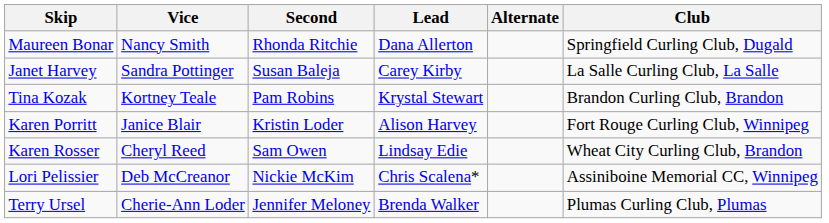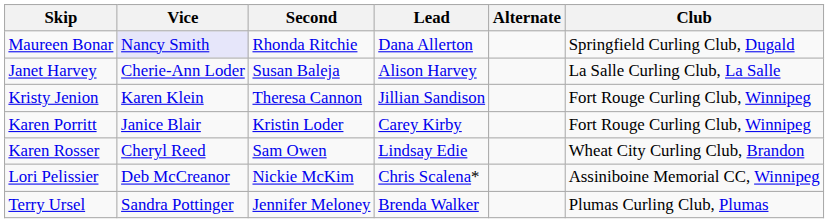Maureen Bonar | Vice: no background -> lavender background
Janet Harvey | Vice: Sandra Pottinger -> Cherie-Ann Loder
Janet Harvey | Lead: Carey Kirby -> Alison Harvey
+ row: Kristy Jenion | Karen Klein | Theresa Cannon | Jillian Sandison | Fort Rouge Curling Club, Winnipeg
- row: Tina Kozak | Kortney Teale | Pam Robins | Krystal Stewart | Brandon Curling Club, Brandon
Karen Porritt | Lead: Alison Harvey -> Carey Kirby
Terry Ursel | Vice: Cherie-Ann Loder -> Sandra Pottinger
